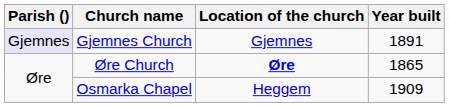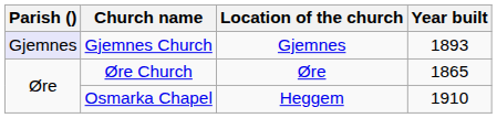Gjemnes Church | Year built: 1891 -> 1893
Øre Church | Location of the church: bold -> normal
Osmarka Chapel | Year built: 1909 -> 1910
